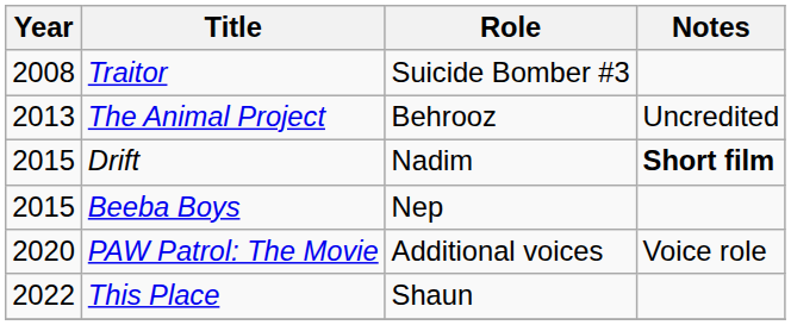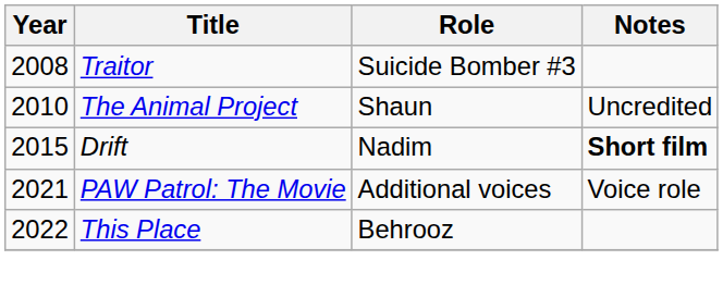The Animal Project | Year: 2013 -> 2010
The Animal Project | Role: Behrooz -> Shaun
- row: 2015 | Beeba Boys | Nep
PAW Patrol: The Movie | Year: 2020 -> 2021
This Place | Role: Shaun -> Behrooz
